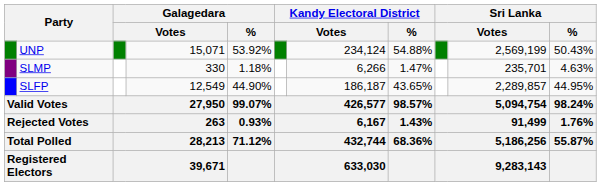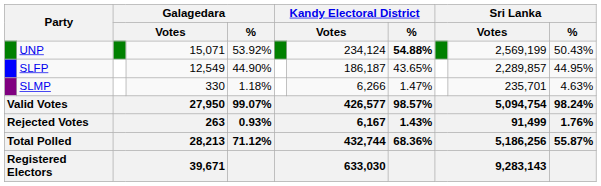UNP | Kandy Electoral District / %: normal -> bold
rows swapped: SLFP <-> SLMP
